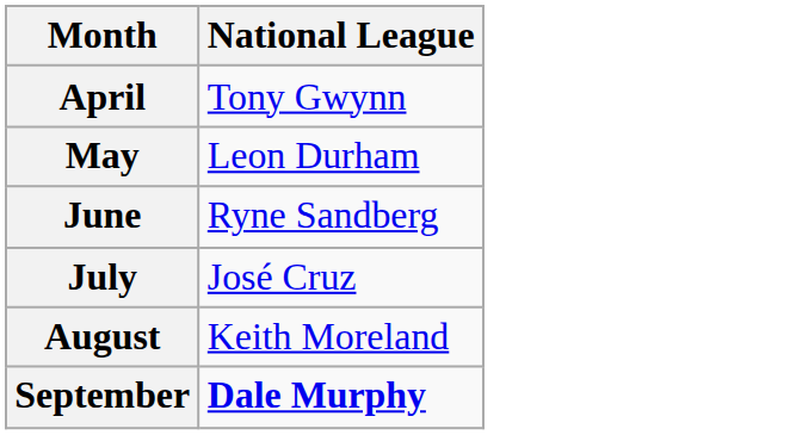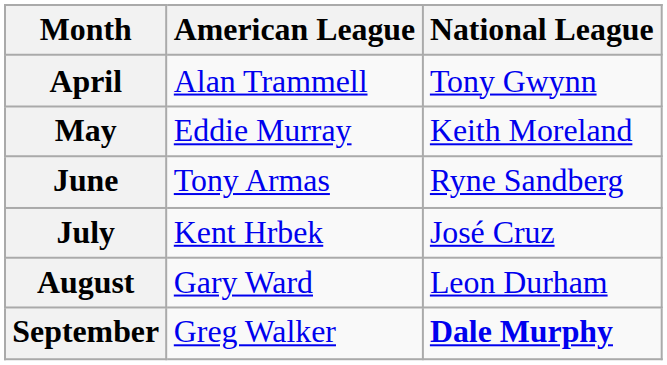+ column: American League | Alan Trammell | Eddie Murray | Tony Armas | Kent Hrbek | Gary Ward | Greg Walker
May | National League: Leon Durham -> Keith Moreland
August | National League: Keith Moreland -> Leon Durham
